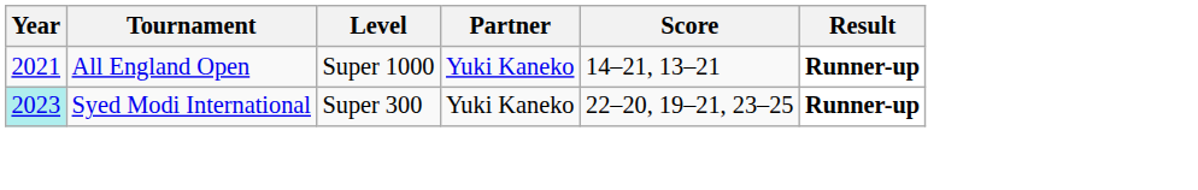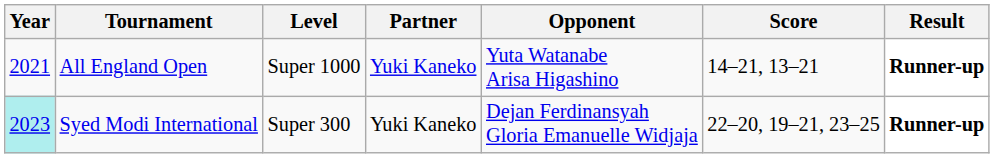+ column: Opponent | Yuta Watanabe Arisa Higashino | Dejan Ferdinansyah Gloria Emanuelle Widjaja
